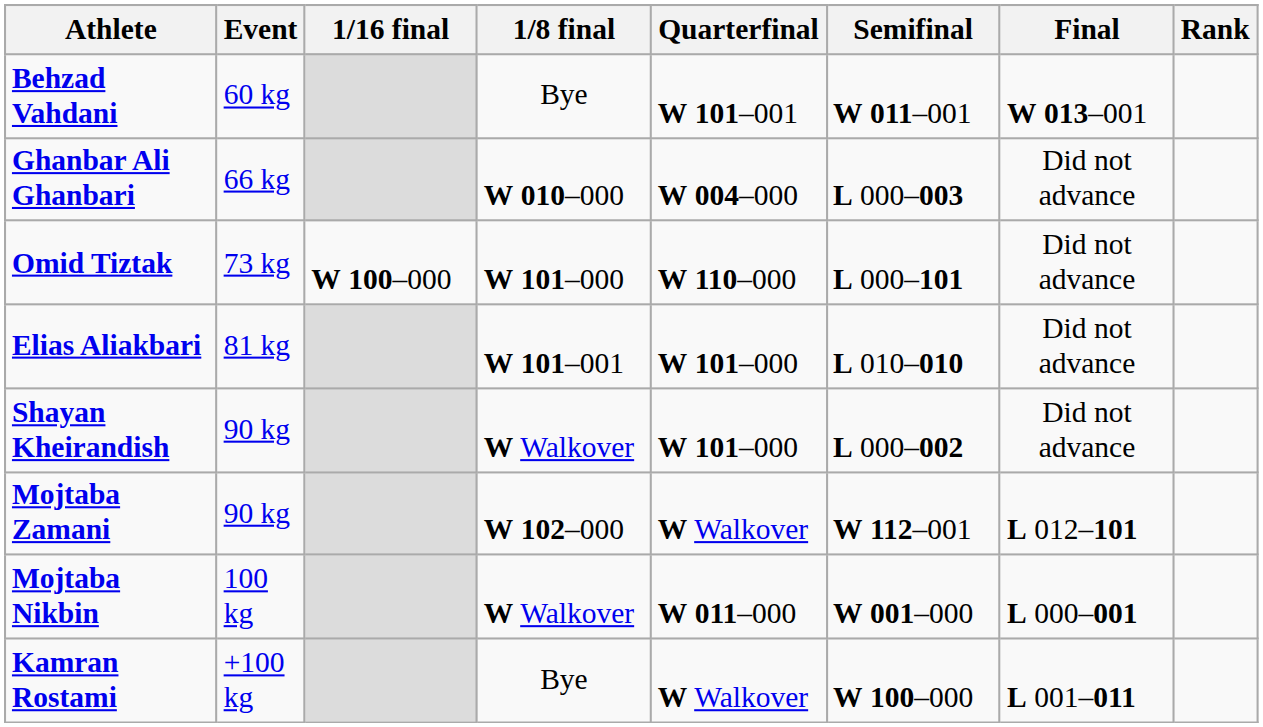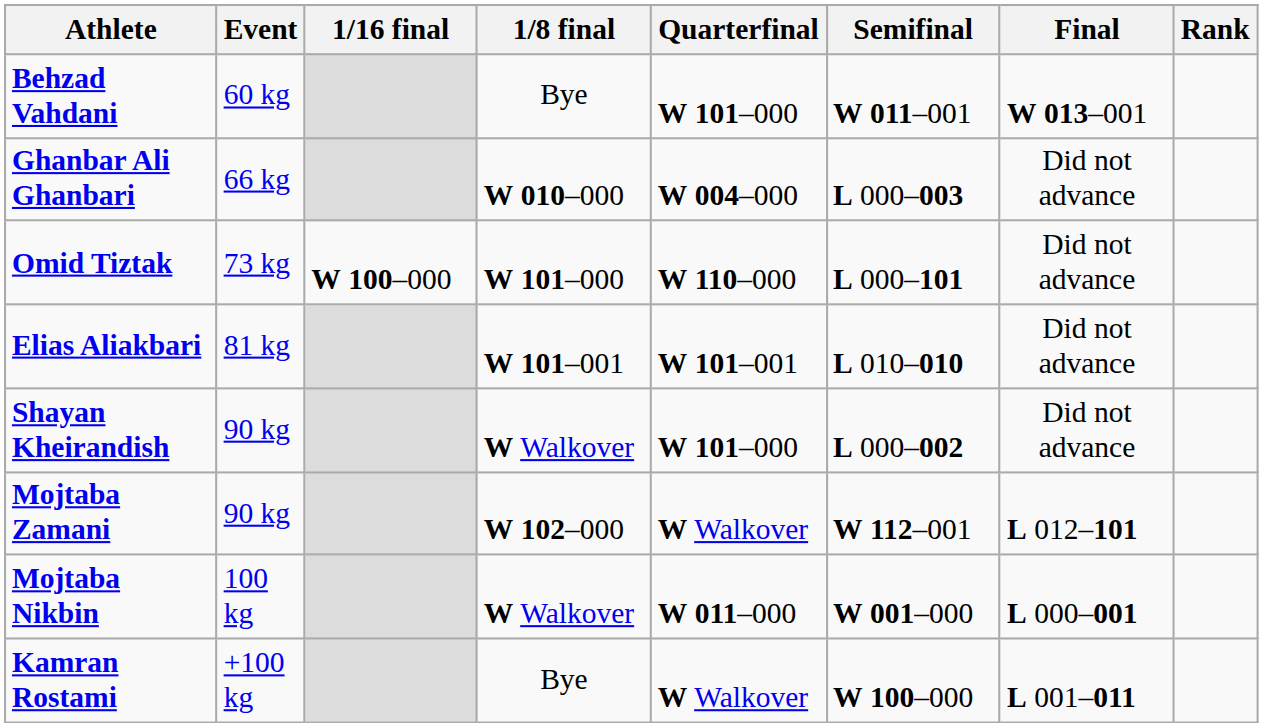Behzad Vahdani | Quarterfinal: W 101–001 -> W 101–000
Elias Aliakbari | Quarterfinal: W 101–000 -> W 101–001
